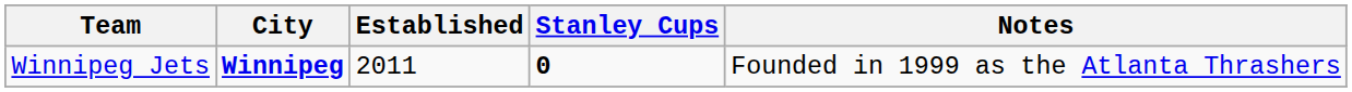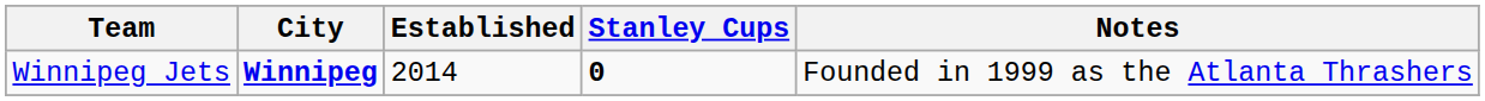Winnipeg Jets | Established: 2011 -> 2014
